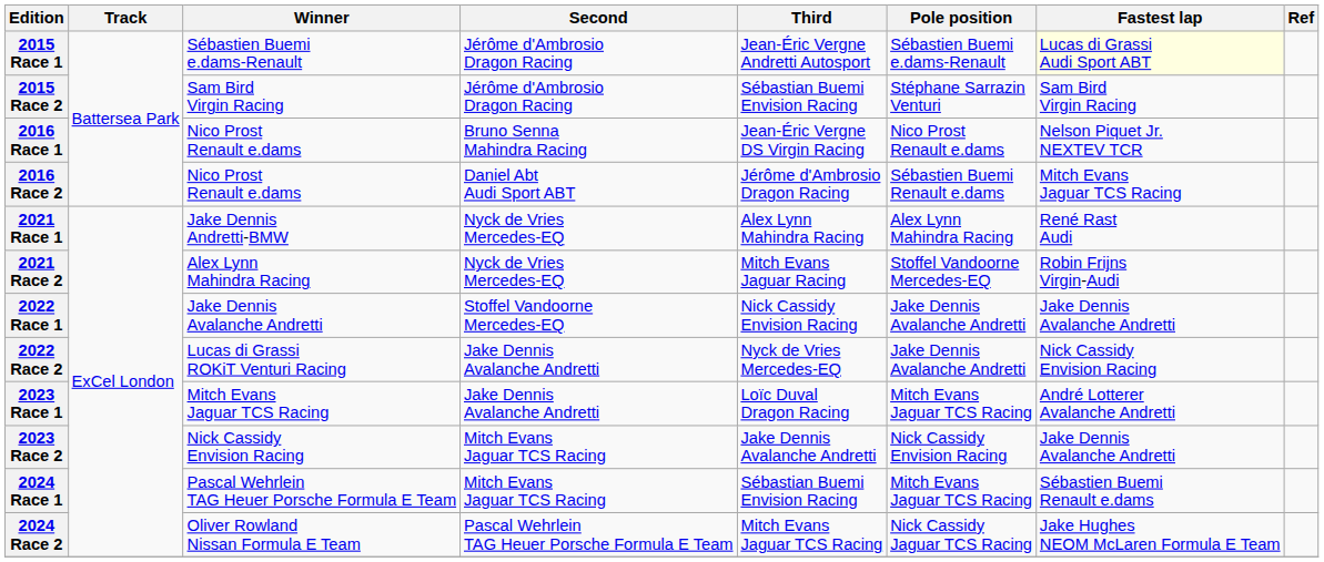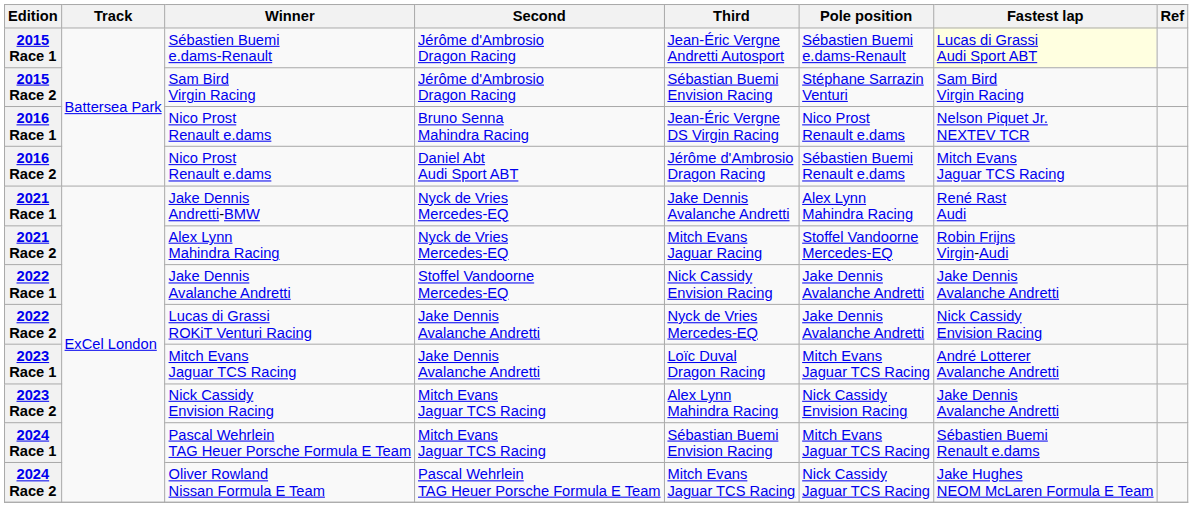2021 Race 1 | Third: Alex Lynn Mahindra Racing -> Jake Dennis Avalanche Andretti
2023 Race 2 | Third: Jake Dennis Avalanche Andretti -> Alex Lynn Mahindra Racing
